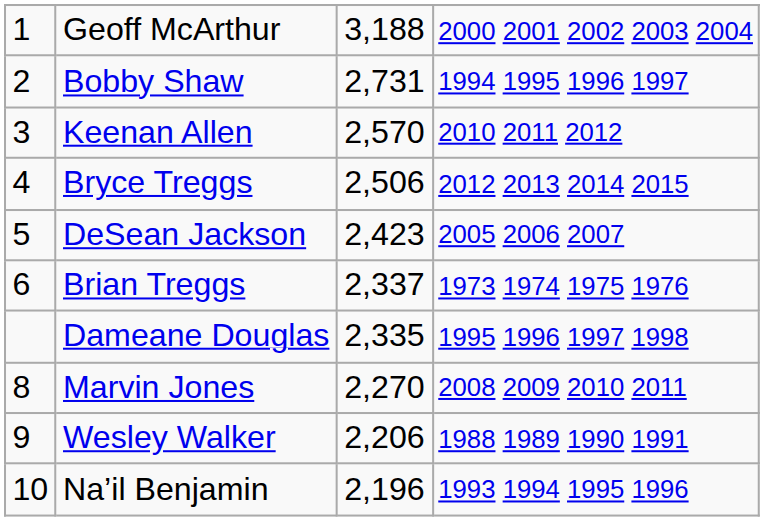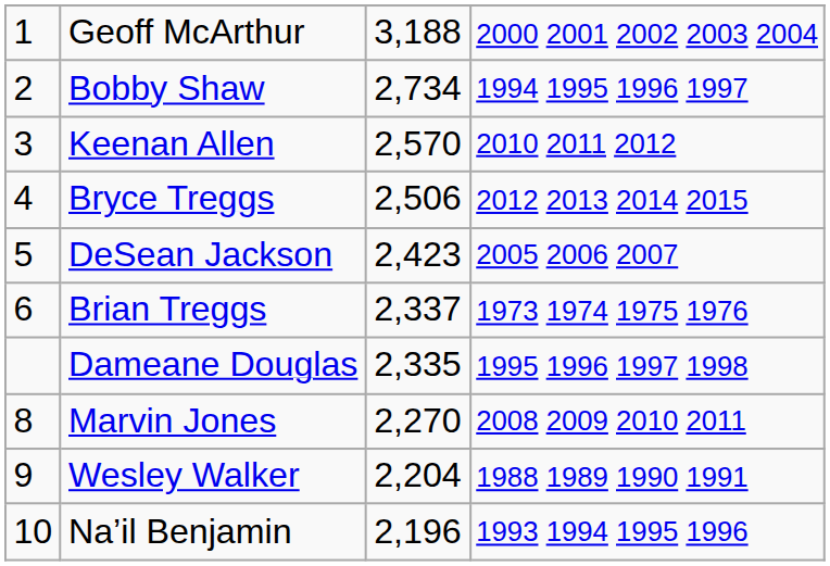Bobby Shaw | column 3: 2,731 -> 2,734
Wesley Walker | column 3: 2,206 -> 2,204
